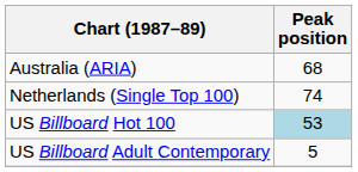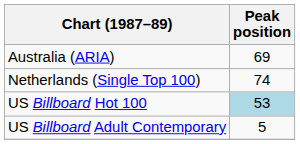Australia (ARIA) | Peak position: 68 -> 69
